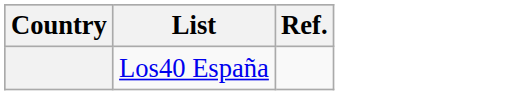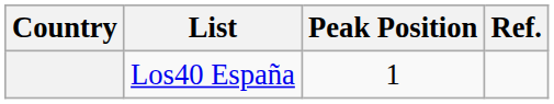+ column: Peak Position | 1
